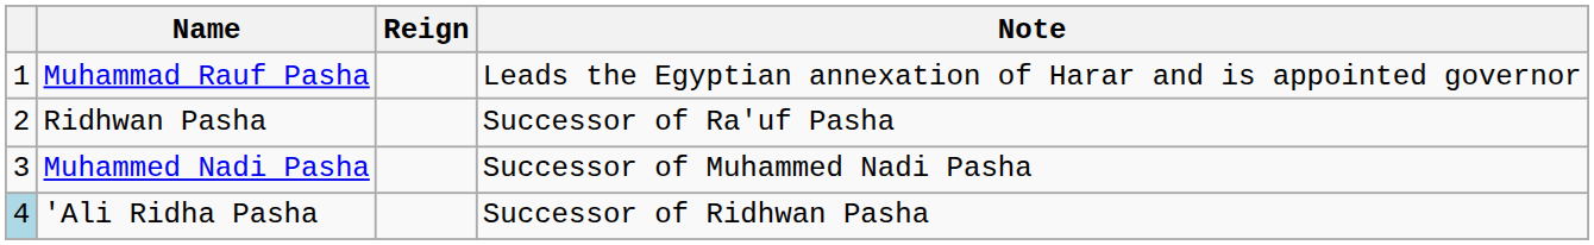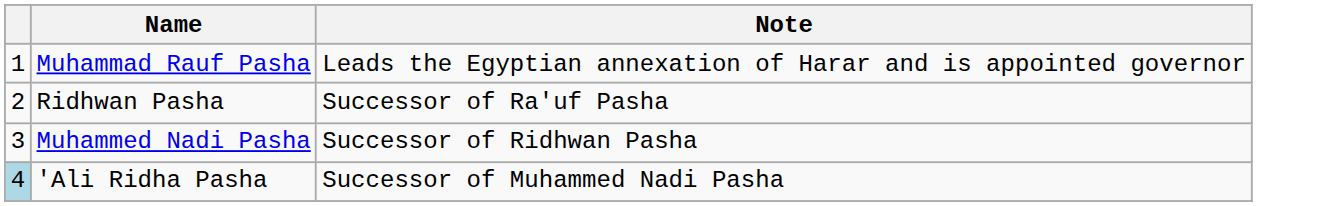- column: Reign
Muhammed Nadi Pasha | Note: Successor of Muhammed Nadi Pasha -> Successor of Ridhwan Pasha
'Ali Ridha Pasha | Note: Successor of Ridhwan Pasha -> Successor of Muhammed Nadi Pasha
